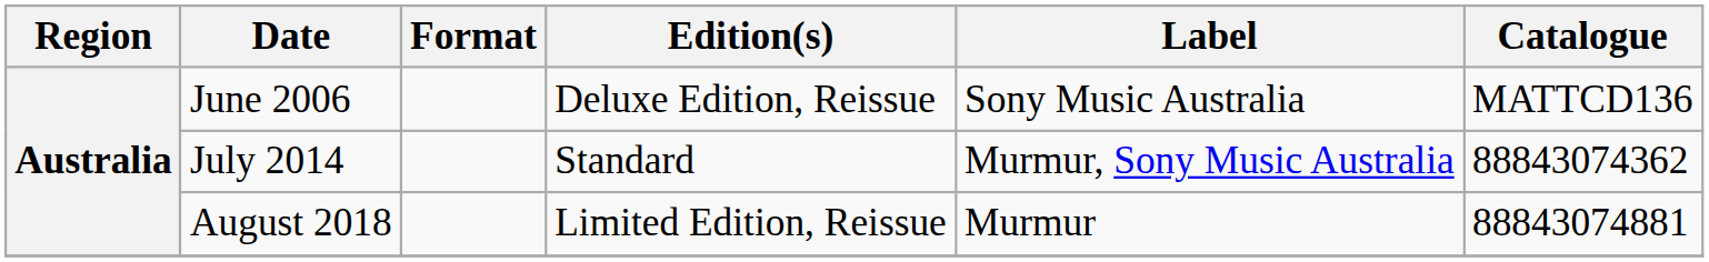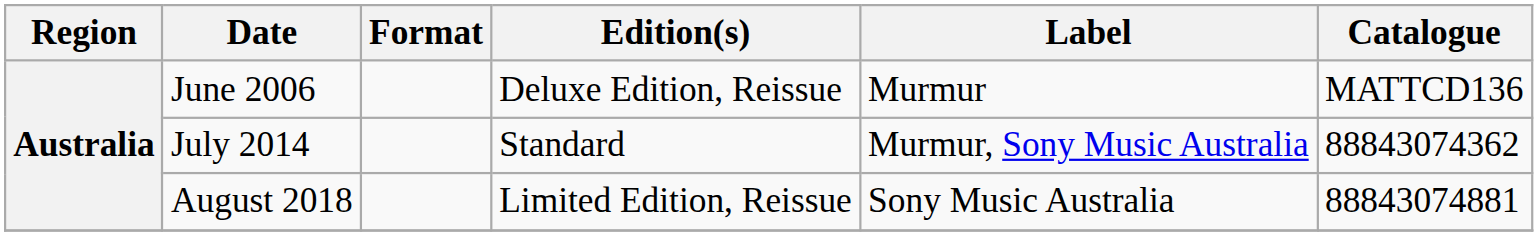June 2006 | Label: Sony Music Australia -> Murmur
August 2018 | Label: Murmur -> Sony Music Australia
